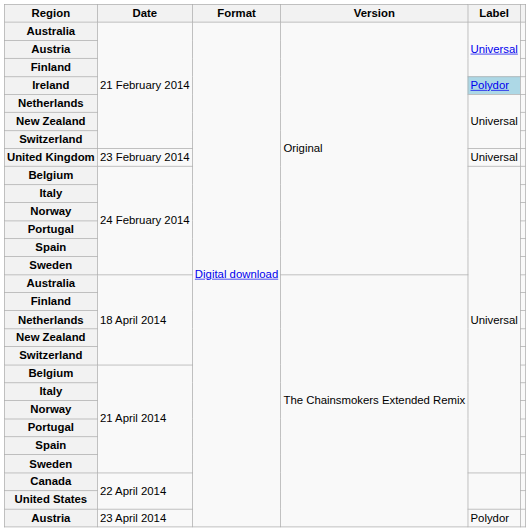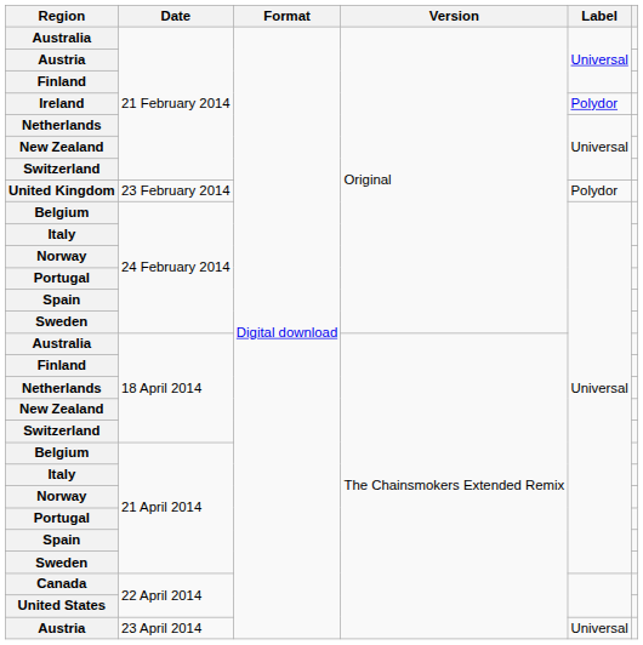Ireland | Label: lightblue background -> no background
United Kingdom | Label: Universal -> Polydor
Austria / 23 April 2014 | Label: Polydor -> Universal
